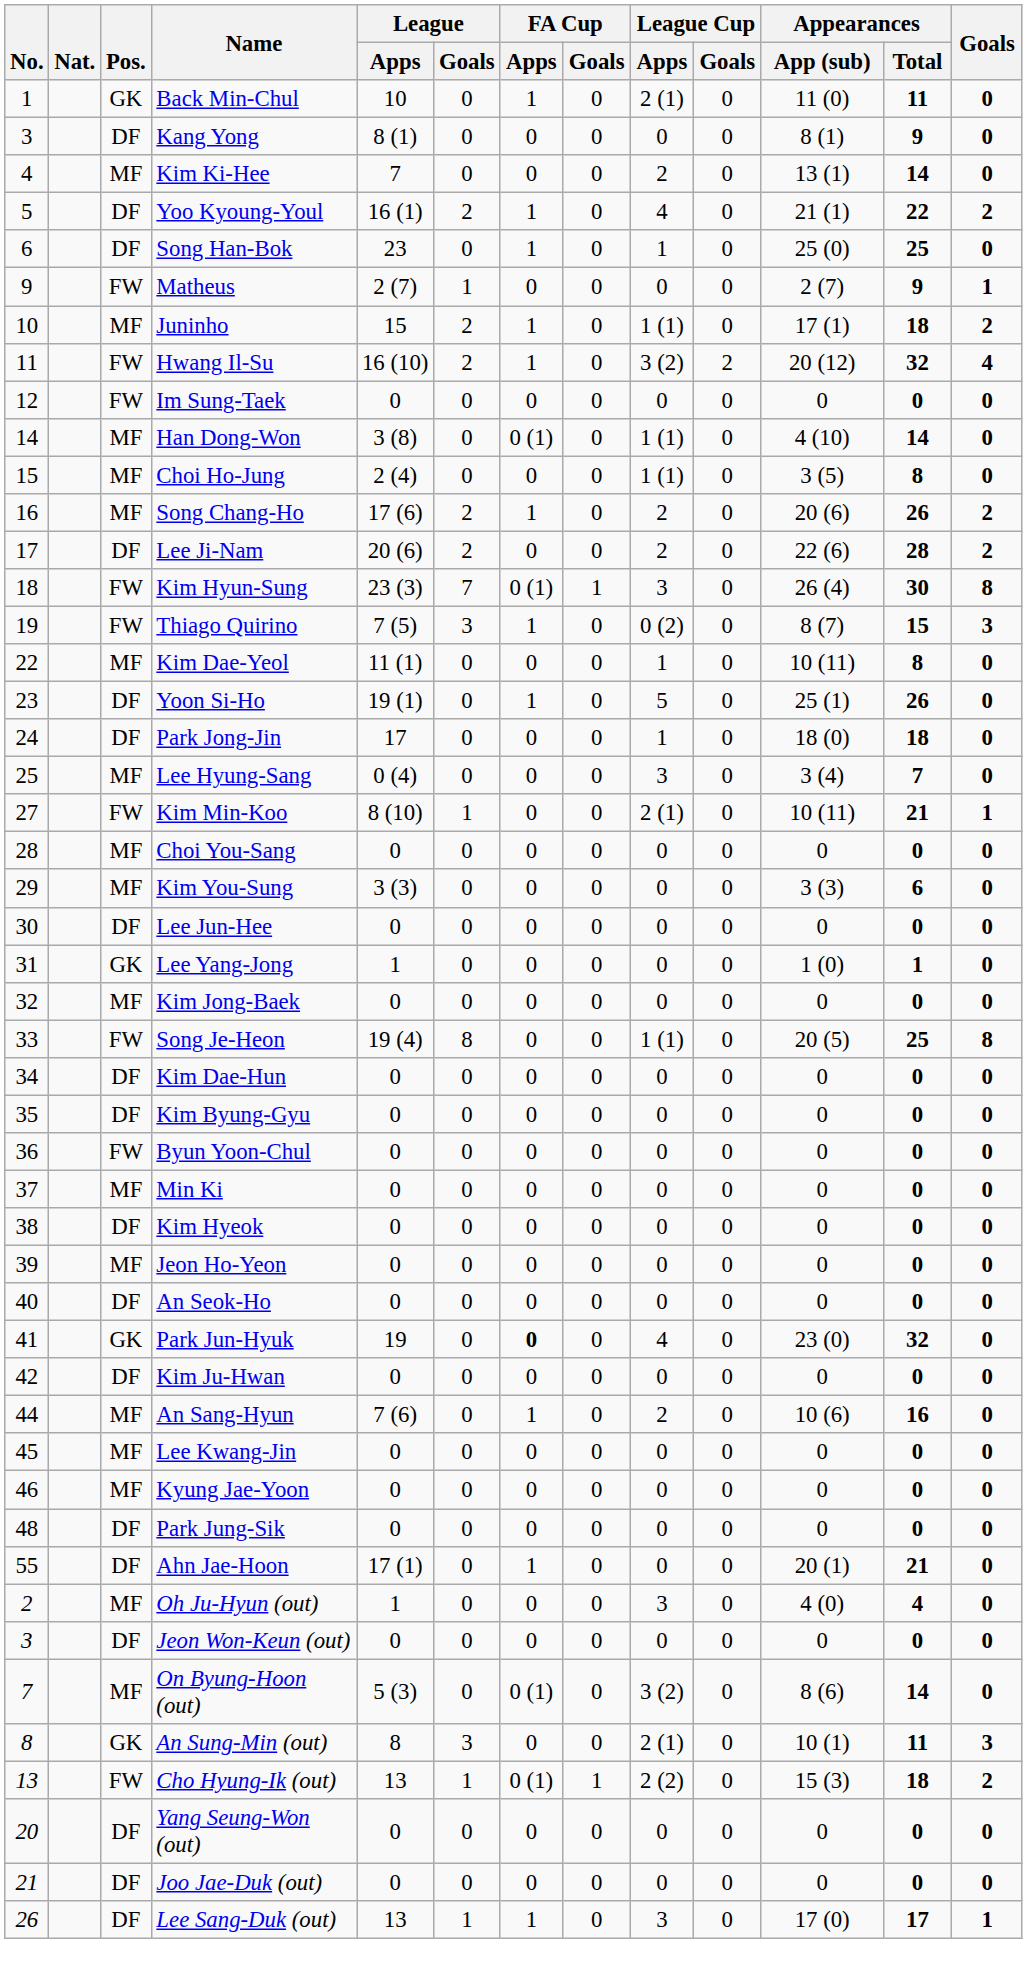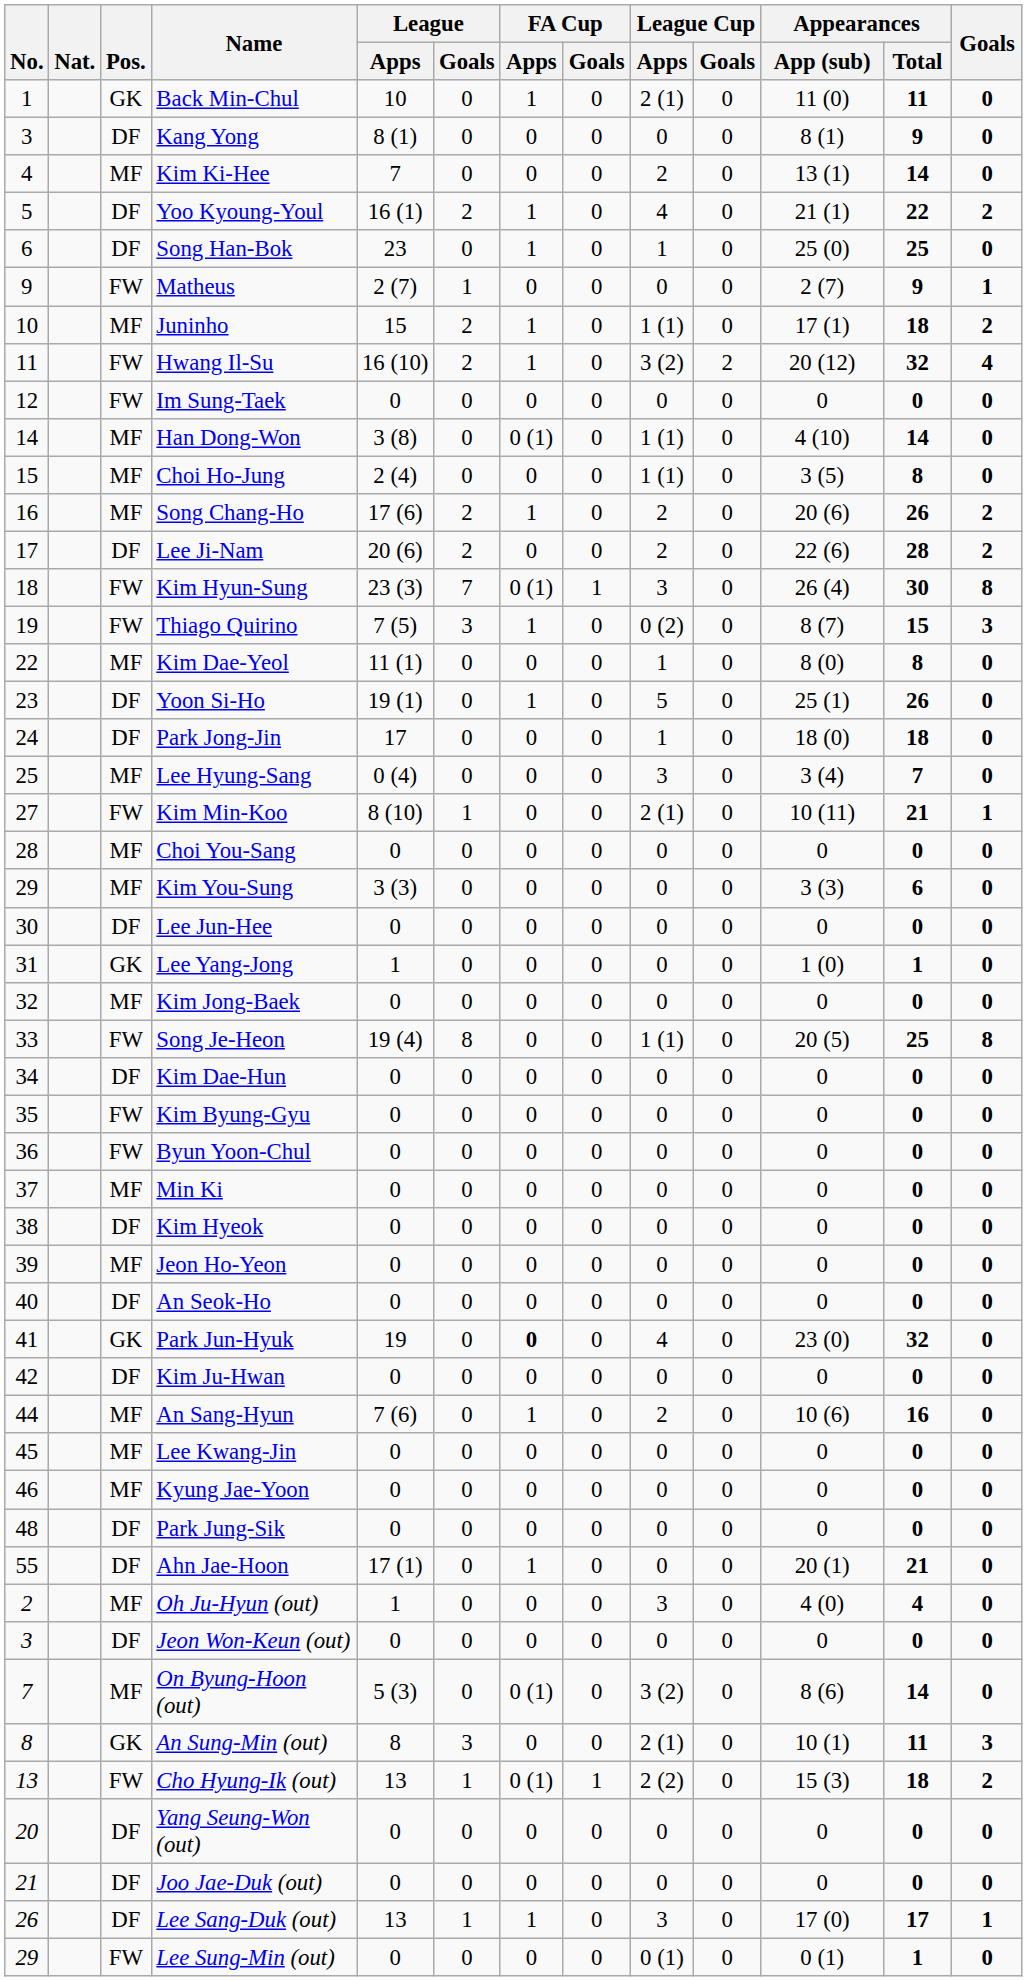Kim Dae-Yeol | Appearances / App (sub): 10 (11) -> 8 (0)
Kim Byung-Gyu | Pos.: DF -> FW
+ row: 29 | FW | Lee Sung-Min (out) | 0 | 0 | 0 | 0 | 0 (1) | 0 | 0 (1) | 1 | 0
